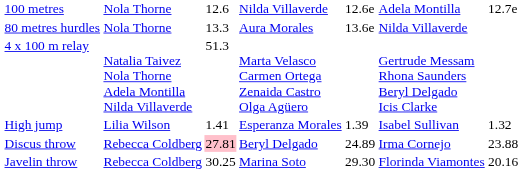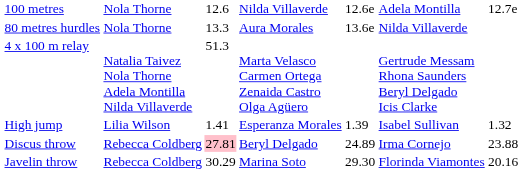Javelin throw | column 3: 30.25 -> 30.29
